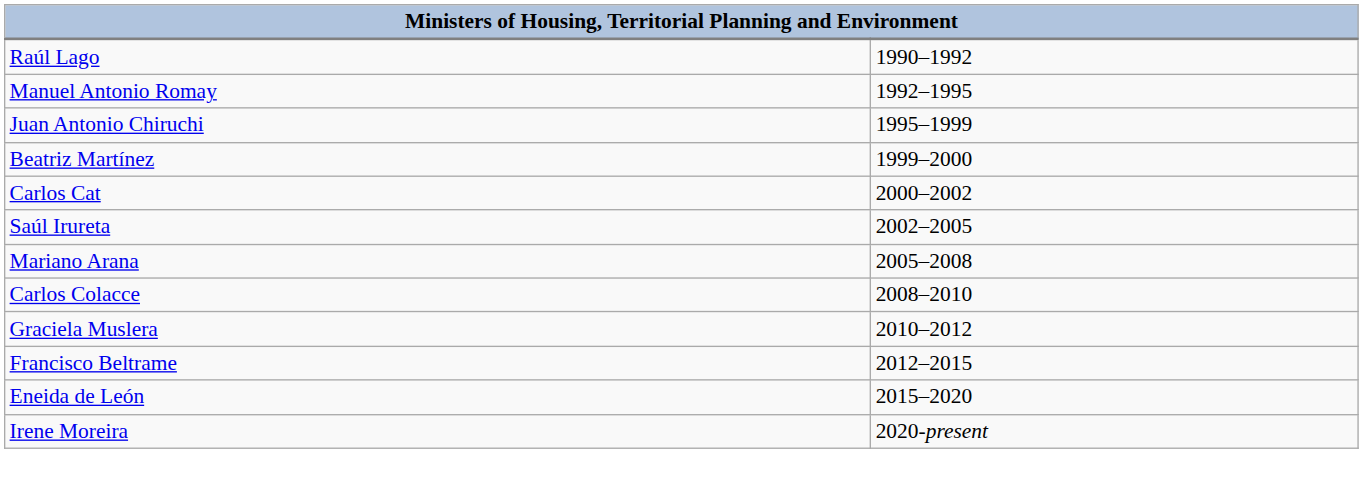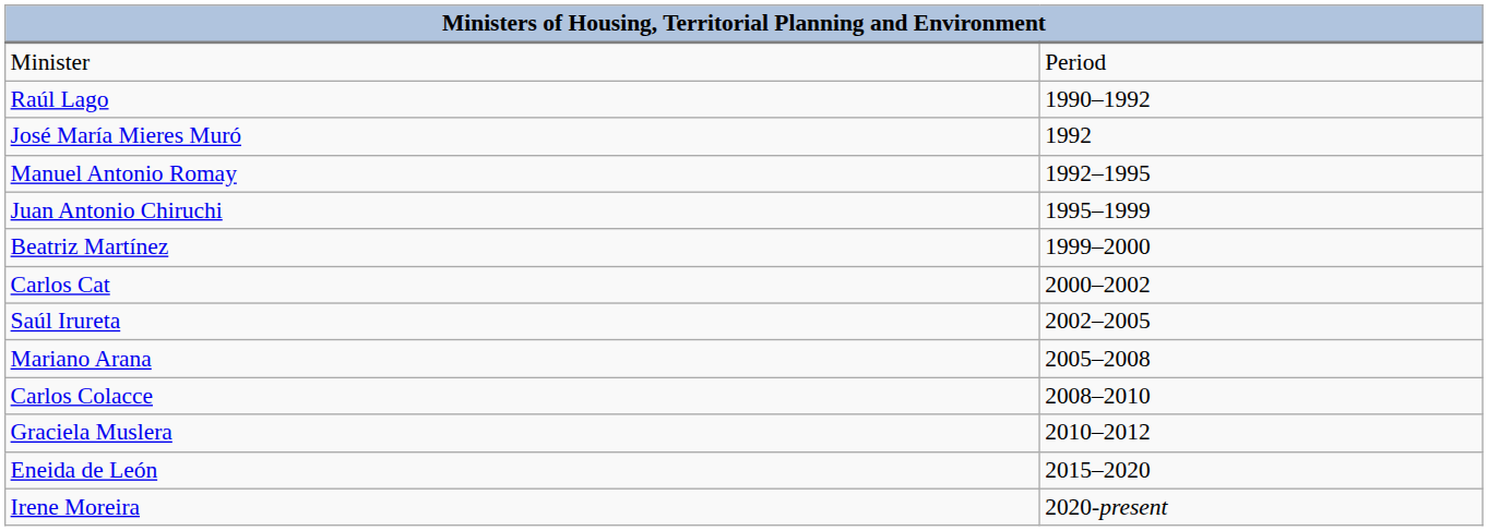+ row: Minister | Period
+ row: José María Mieres Muró | 1992
- row: Francisco Beltrame | 2012–2015
